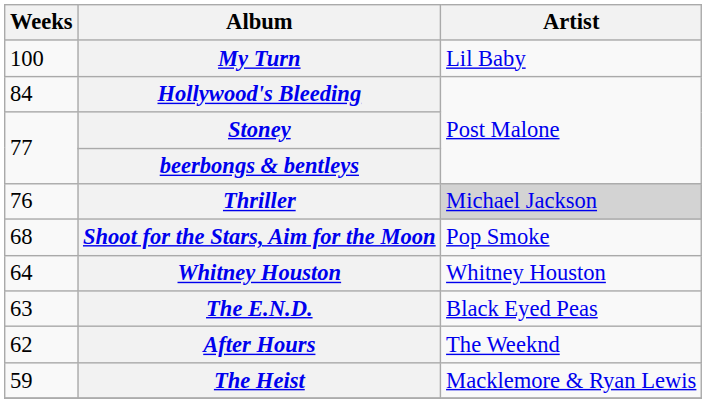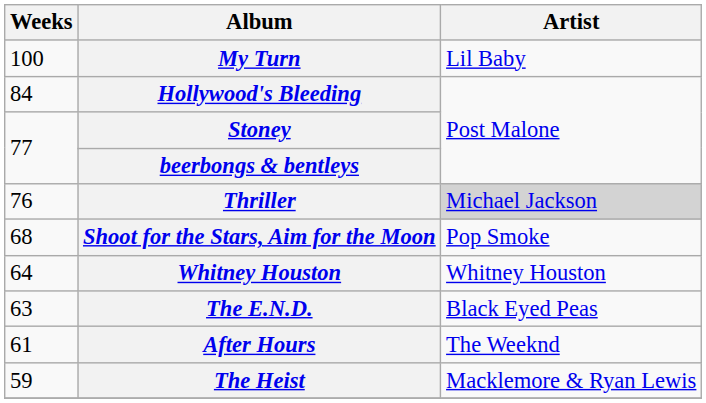After Hours | Weeks: 62 -> 61
